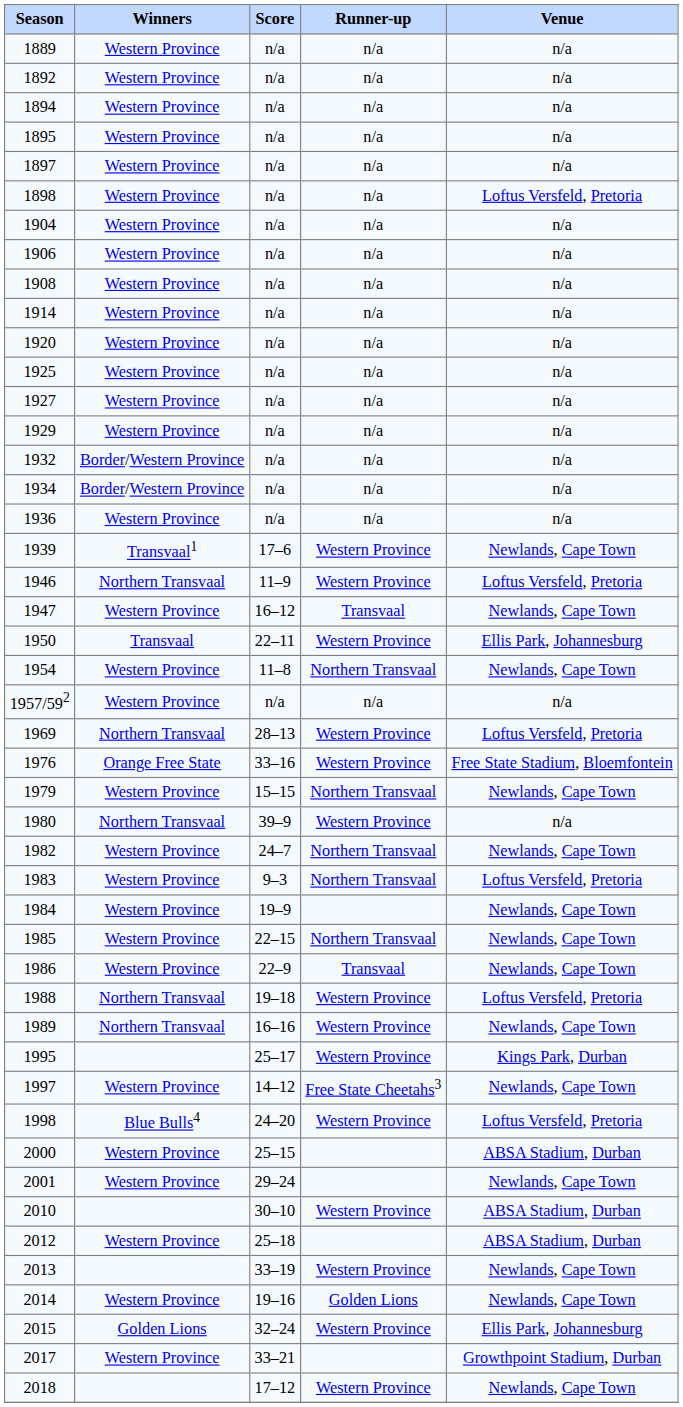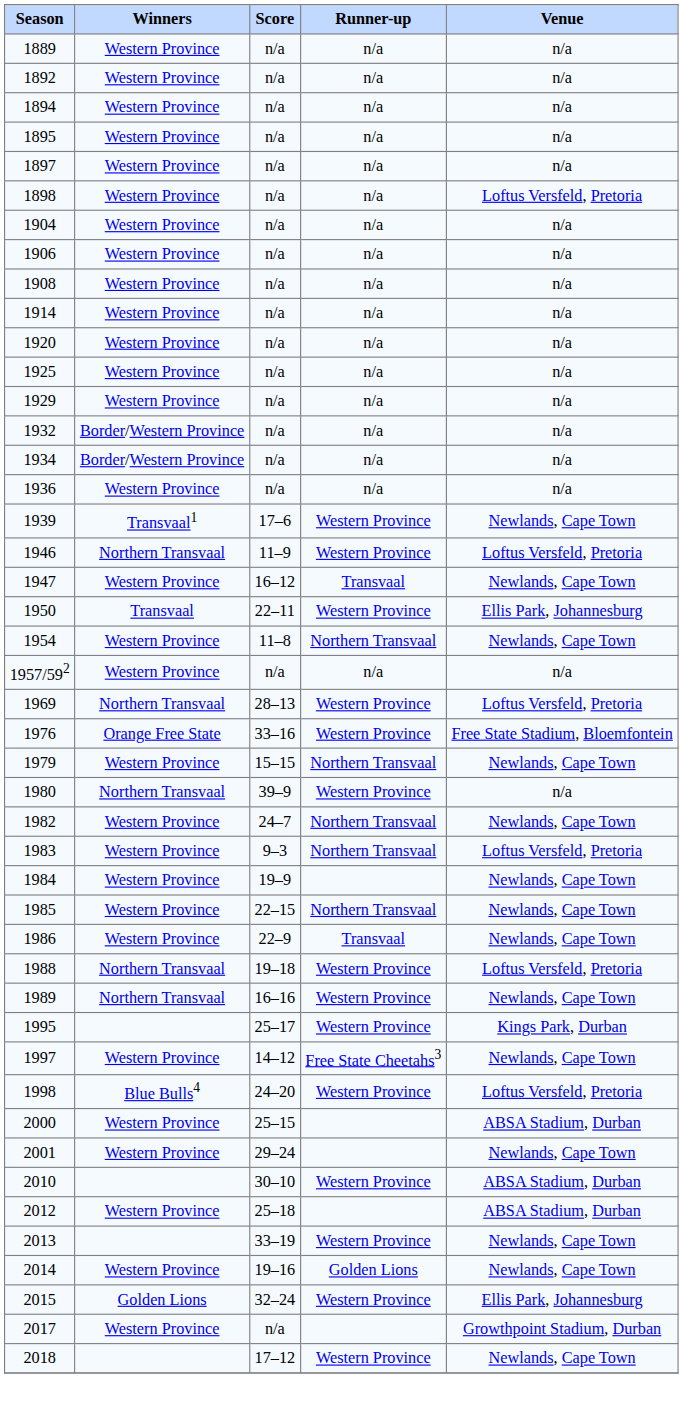- row: 1927 | Western Province | n/a | n/a | n/a
2017 | Score: 33–21 -> n/a
